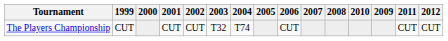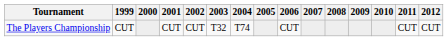columns swapped: 2009 <-> 2010
